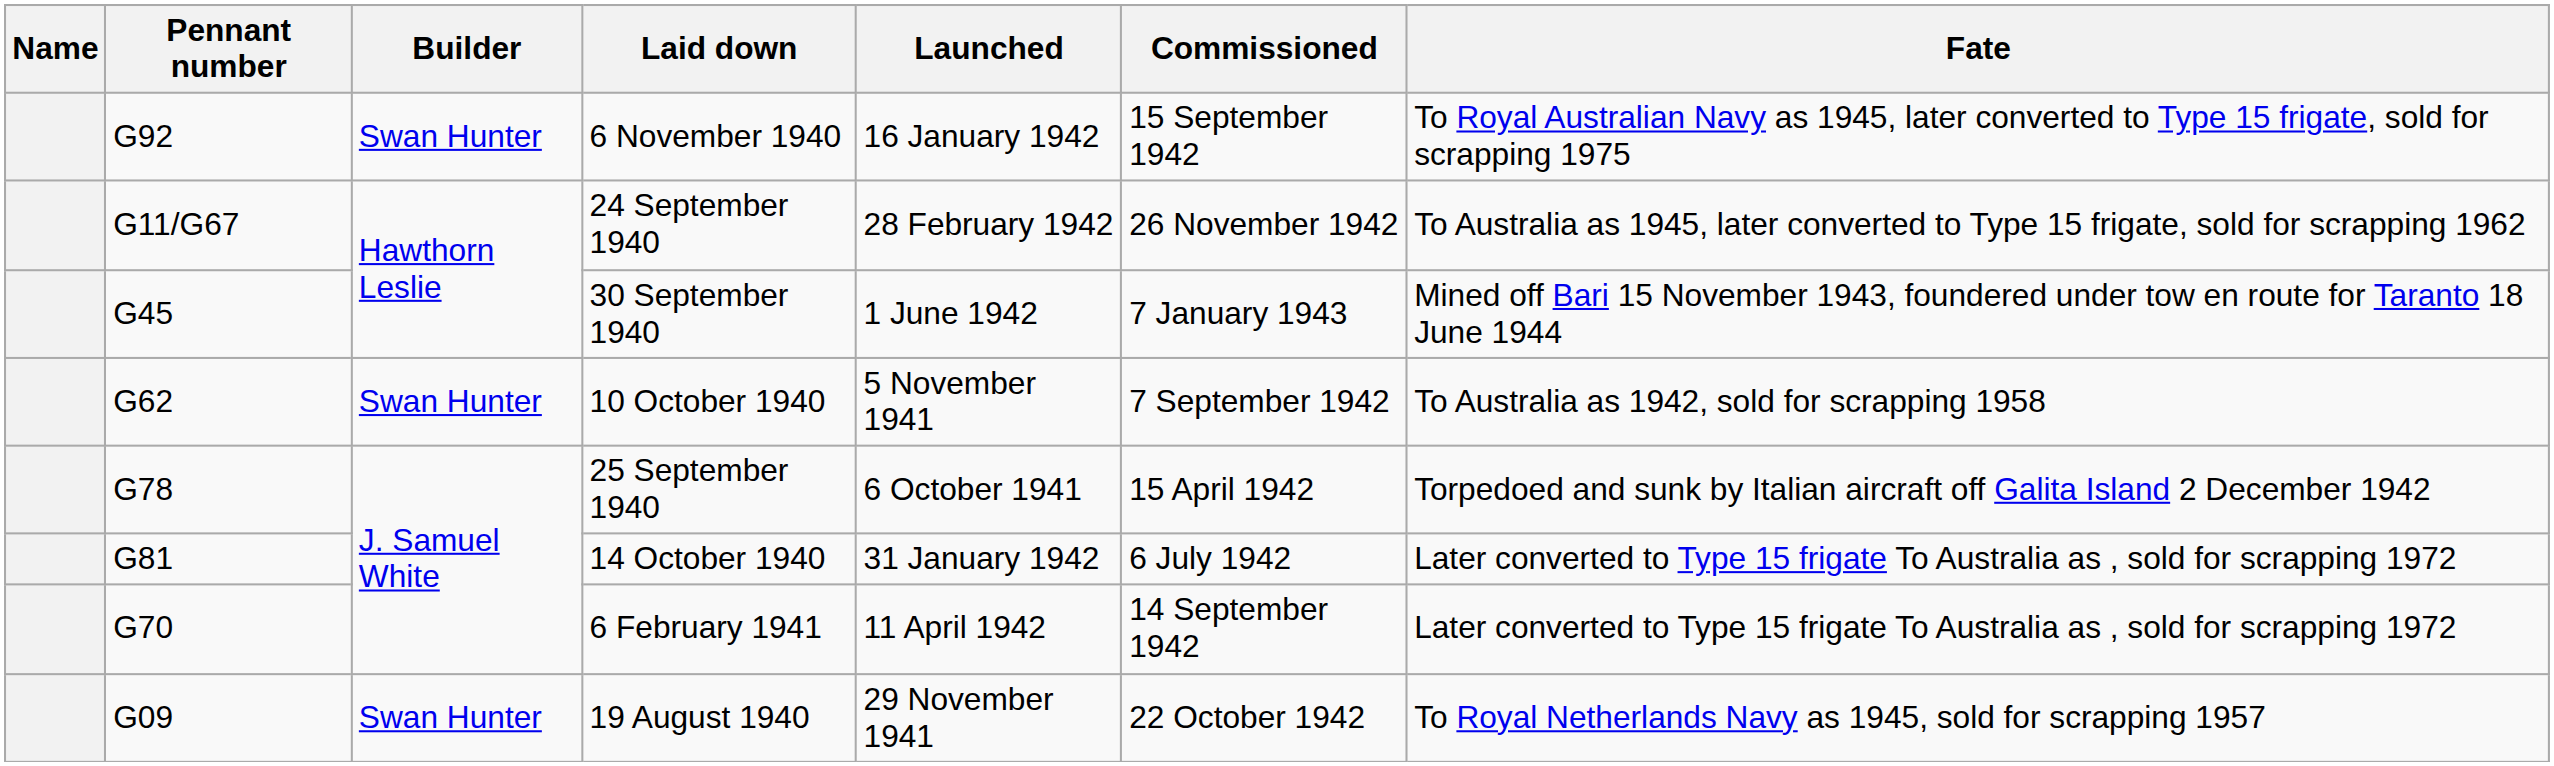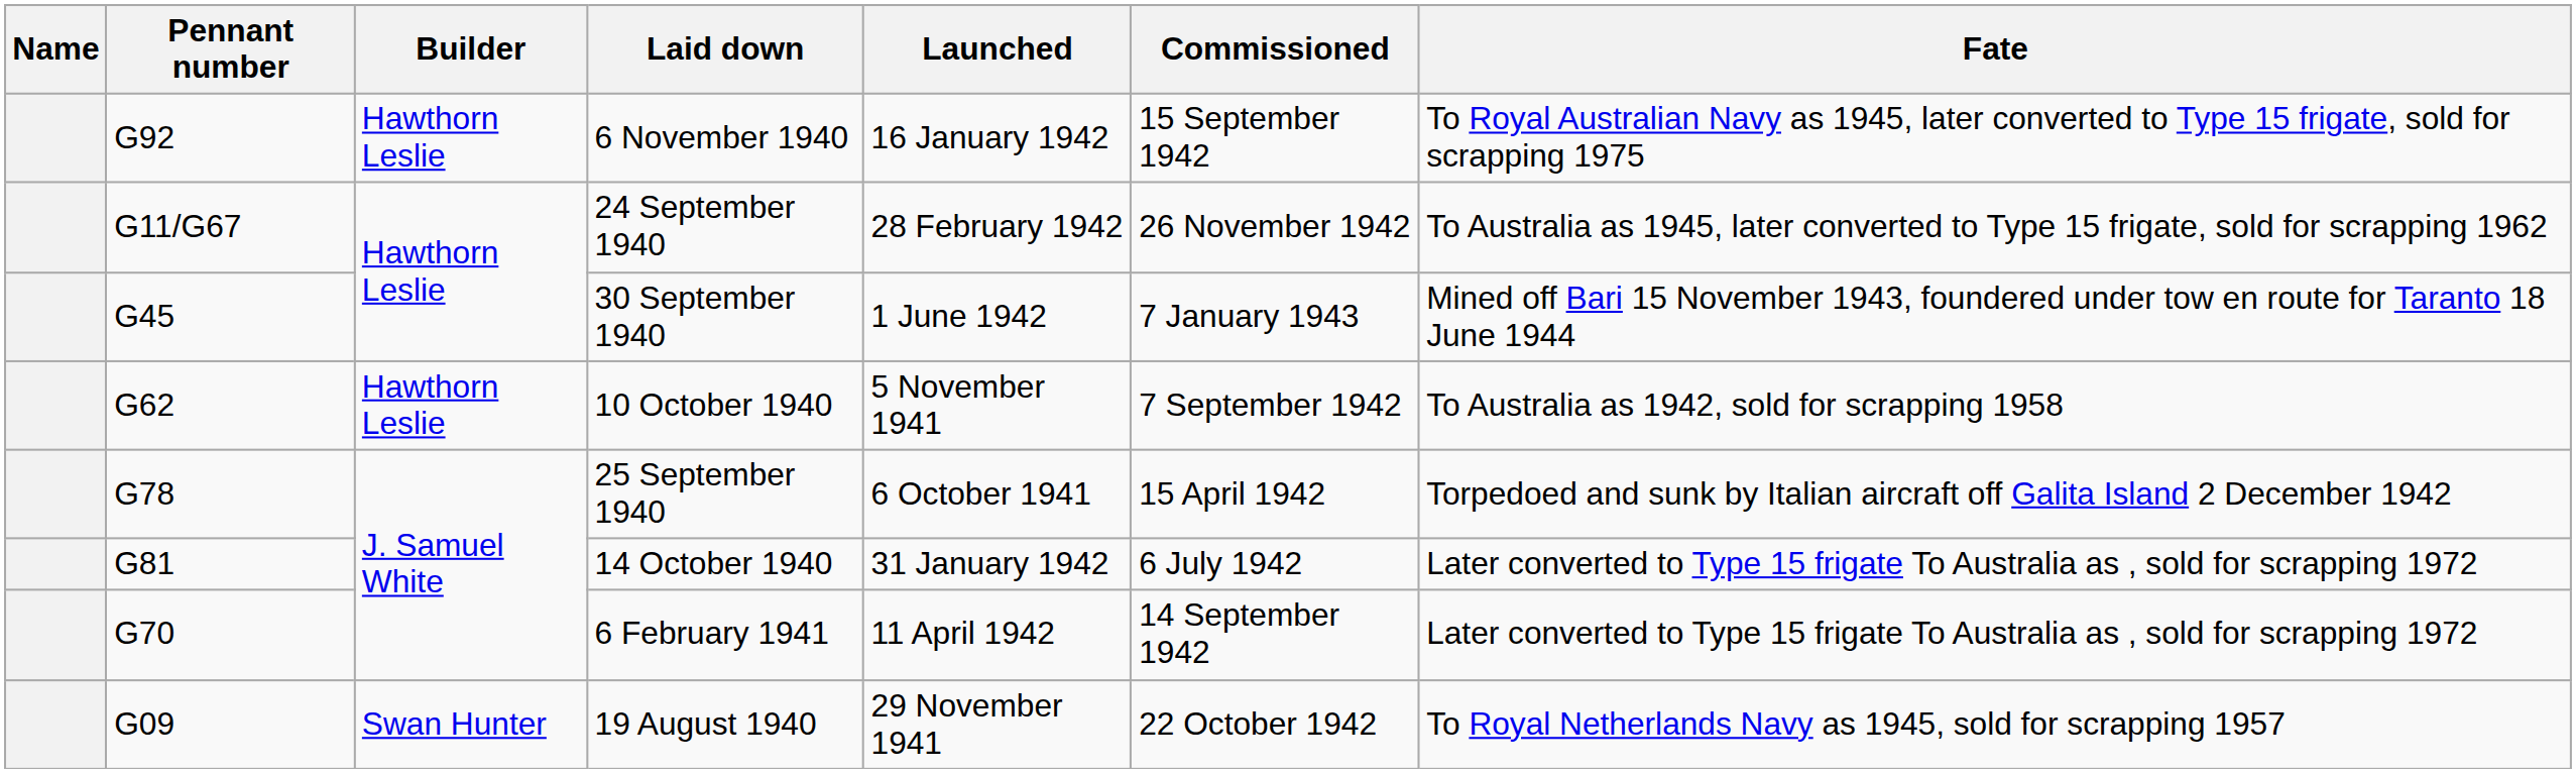6 November 1940 | Builder: Swan Hunter -> Hawthorn Leslie
10 October 1940 | Builder: Swan Hunter -> Hawthorn Leslie
